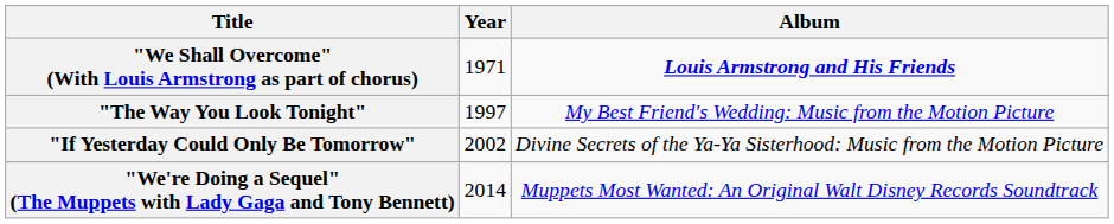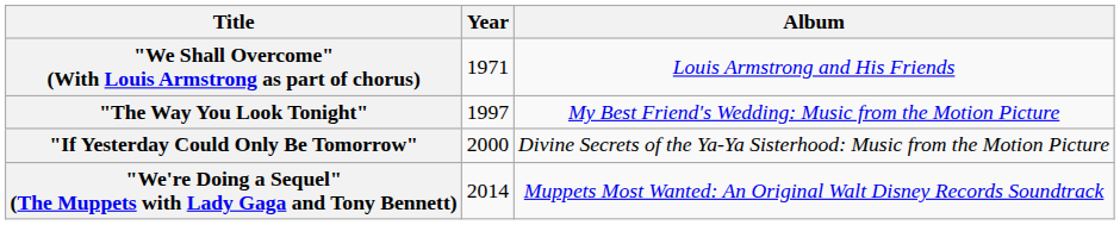"We Shall Overcome" (With Louis Armstrong as part of chorus) | Album: bold -> normal
"If Yesterday Could Only Be Tomorrow" | Year: 2002 -> 2000
